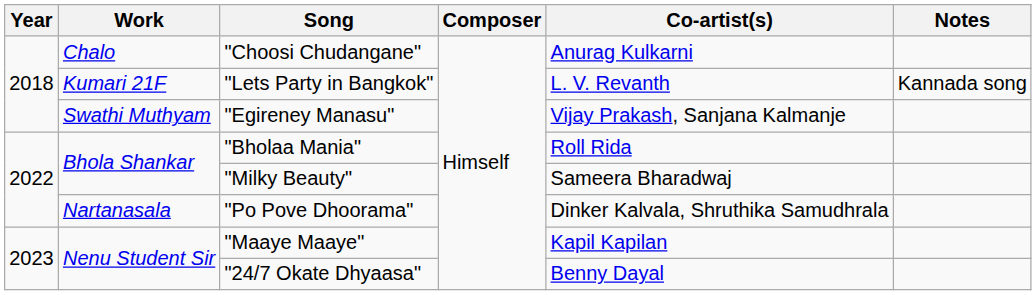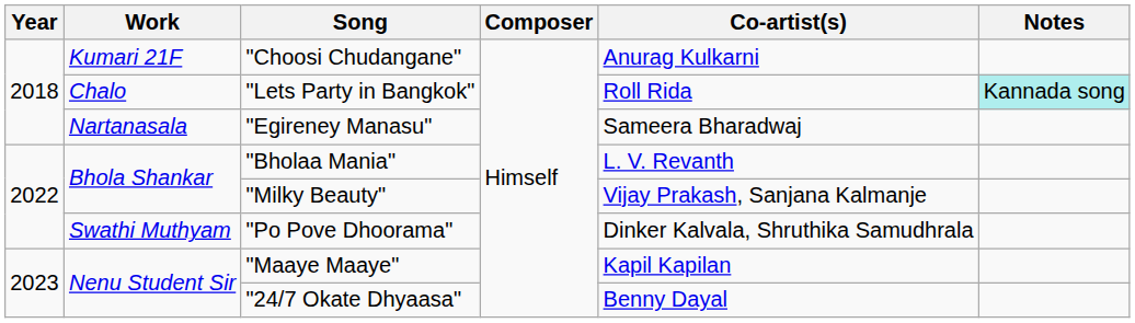"Choosi Chudangane" | Work: Chalo -> Kumari 21F
"Lets Party in Bangkok" | Work: Kumari 21F -> Chalo
"Lets Party in Bangkok" | Co-artist(s): L. V. Revanth -> Roll Rida
"Lets Party in Bangkok" | Notes: no background -> paleturquoise background
"Egireney Manasu" | Work: Swathi Muthyam -> Nartanasala
"Egireney Manasu" | Co-artist(s): Vijay Prakash, Sanjana Kalmanje -> Sameera Bharadwaj
"Bholaa Mania" | Co-artist(s): Roll Rida -> L. V. Revanth
"Milky Beauty" | Co-artist(s): Sameera Bharadwaj -> Vijay Prakash, Sanjana Kalmanje
"Po Pove Dhoorama" | Work: Nartanasala -> Swathi Muthyam
